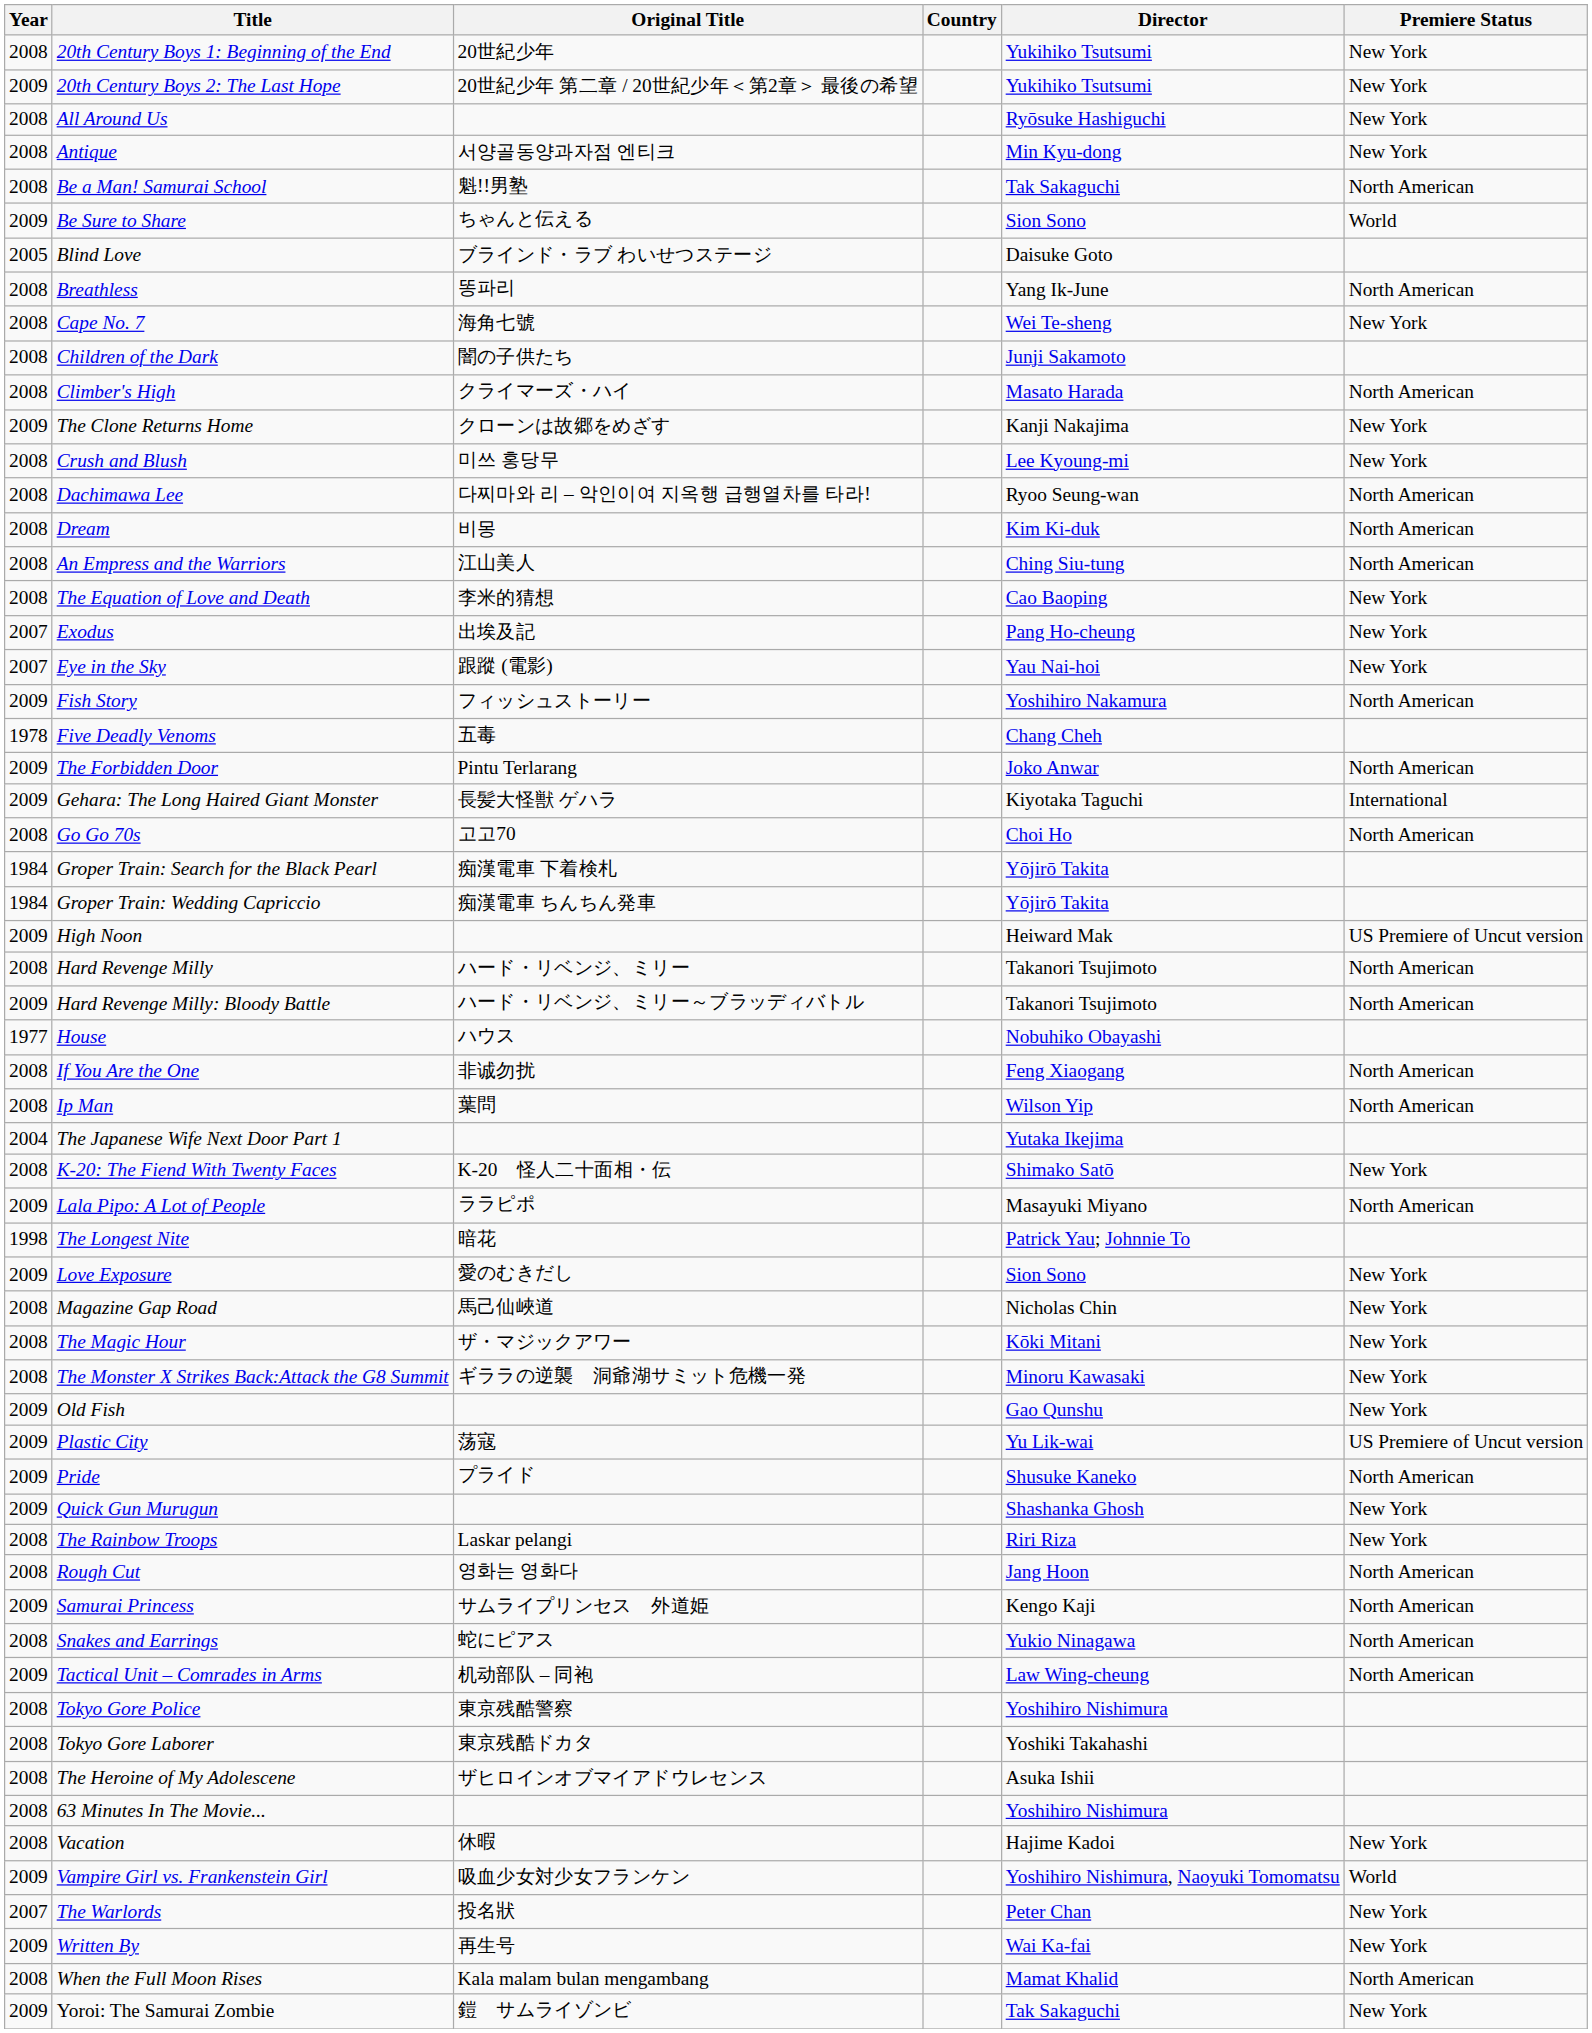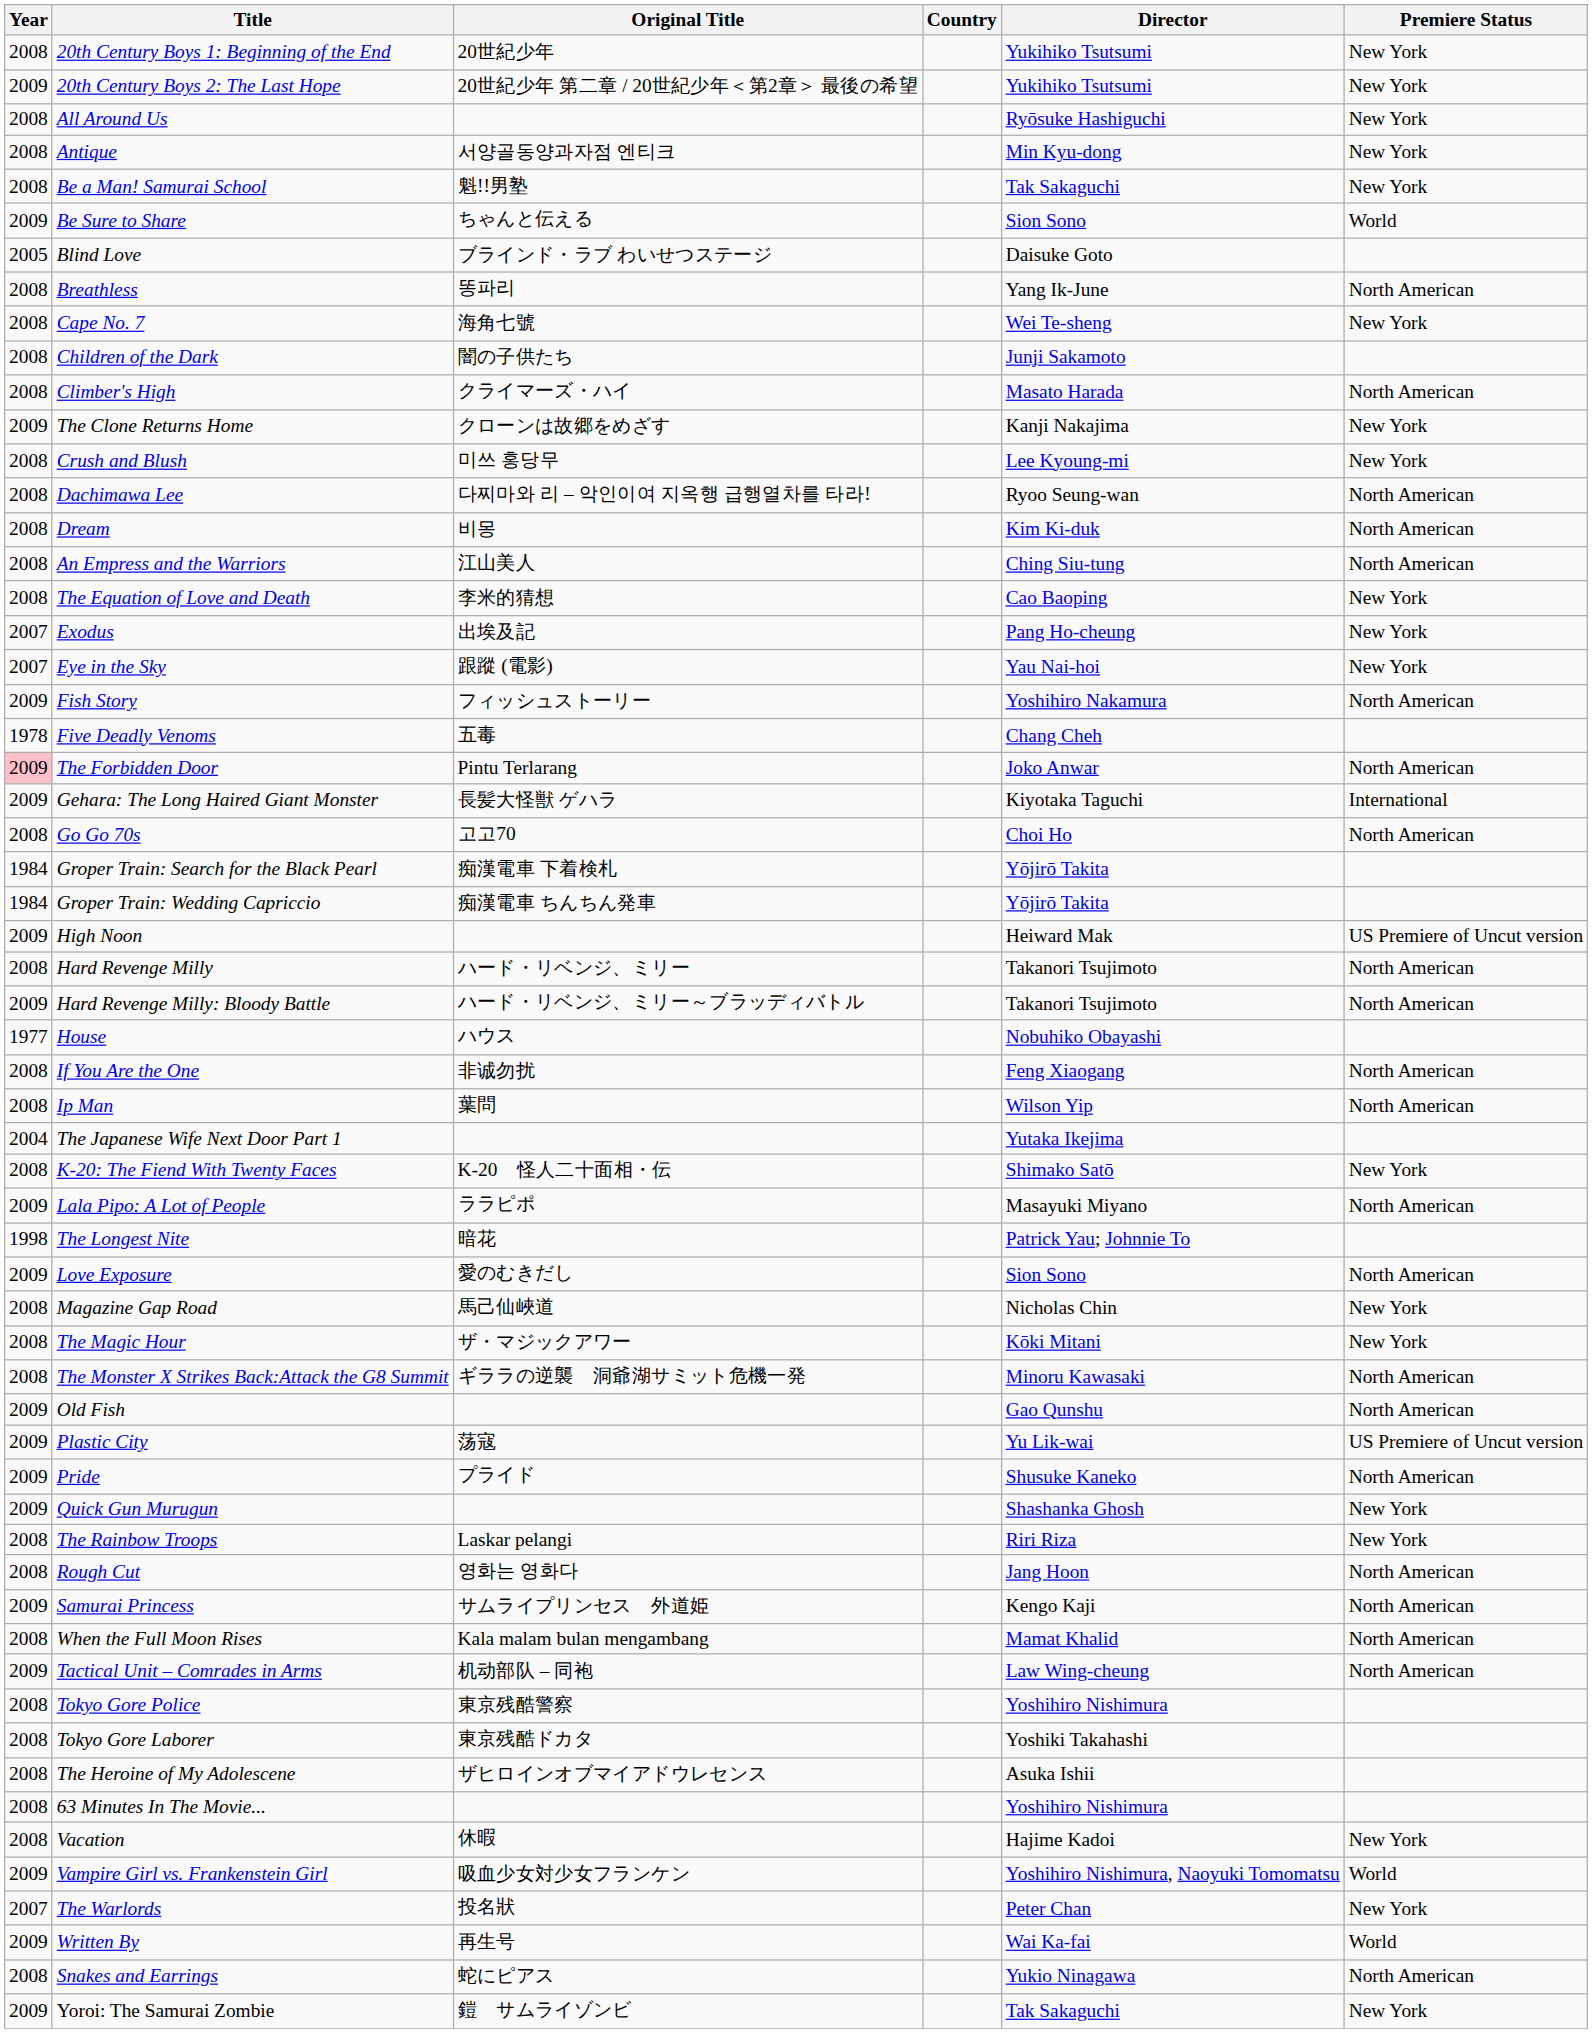Be a Man! Samurai School | Premiere Status: North American -> New York
The Forbidden Door | Year: no background -> pink background
Love Exposure | Premiere Status: New York -> North American
The Monster X Strikes Back:Attack the G8 Summit | Premiere Status: New York -> North American
Old Fish | Premiere Status: New York -> North American
rows swapped: Snakes and Earrings <-> When the Full Moon Rises
Written By | Premiere Status: New York -> World
